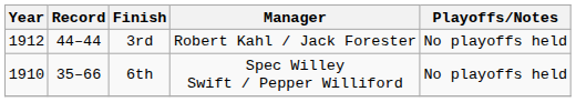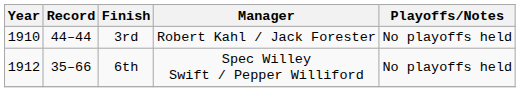3rd | Year: 1912 -> 1910
6th | Year: 1910 -> 1912
